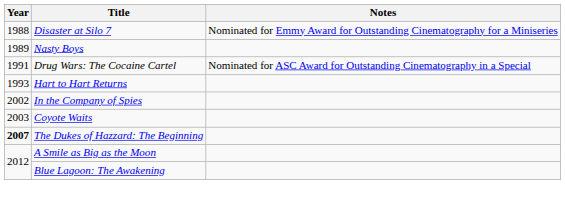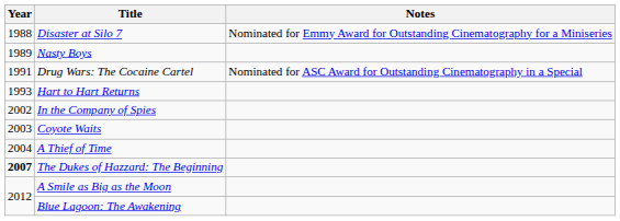+ row: 2004 | A Thief of Time
